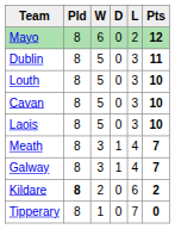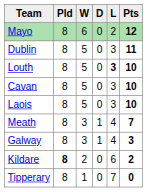Louth | L: normal -> bold
Galway | Pts: 7 -> 3
